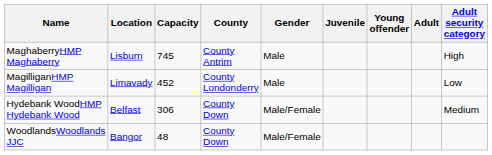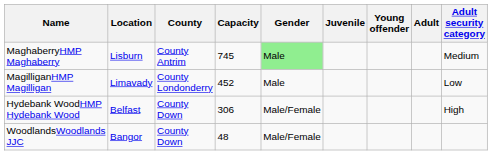columns swapped: County <-> Capacity
MaghaberryHMP Maghaberry | Gender: no background -> lightgreen background
MaghaberryHMP Maghaberry | Adult security category: High -> Medium
Hydebank WoodHMP Hydebank Wood | Adult security category: Medium -> High
